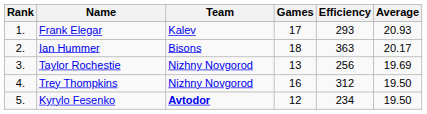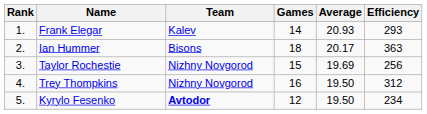columns swapped: Efficiency <-> Average
Frank Elegar | Games: 17 -> 14
Taylor Rochestie | Games: 13 -> 15
